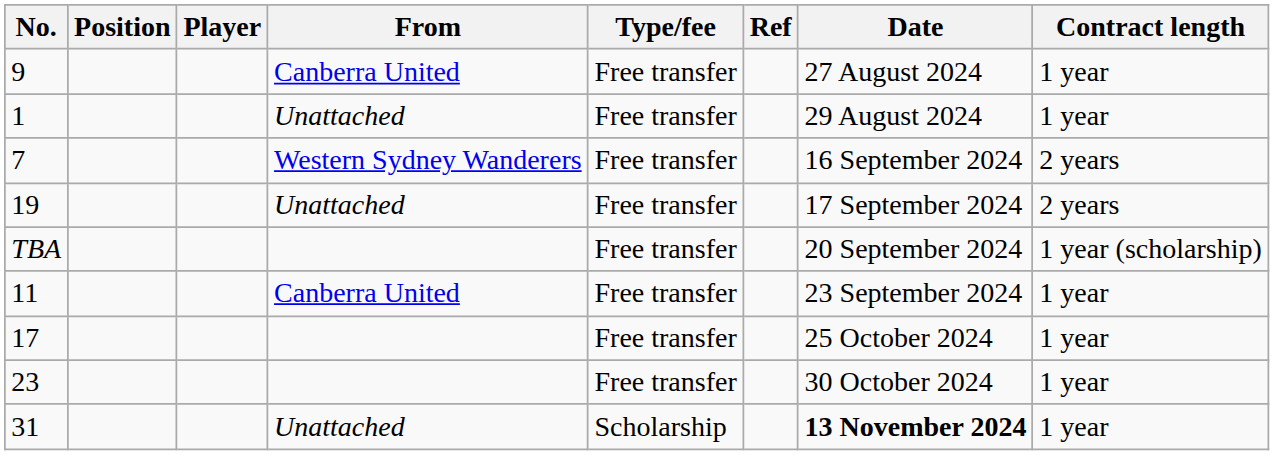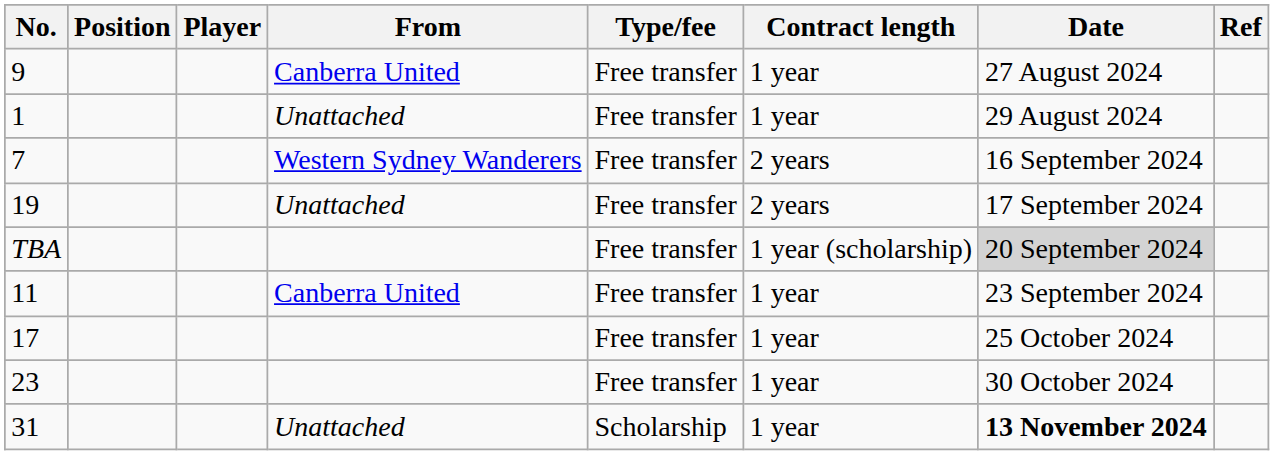columns swapped: Contract length <-> Ref
TBA | Date: no background -> lightgrey background
